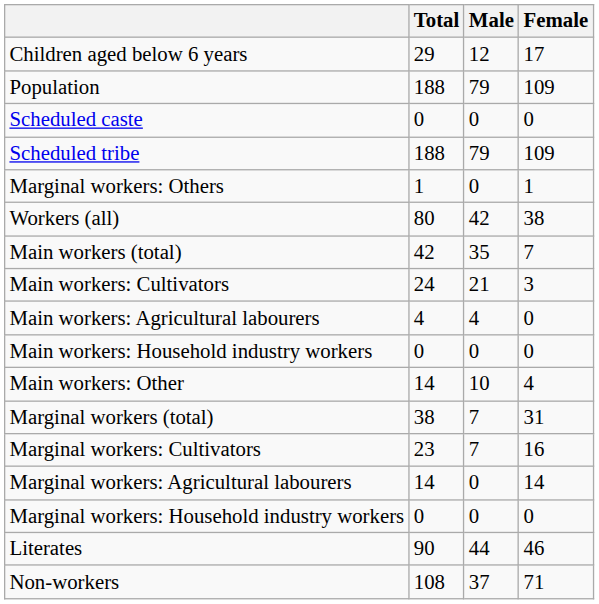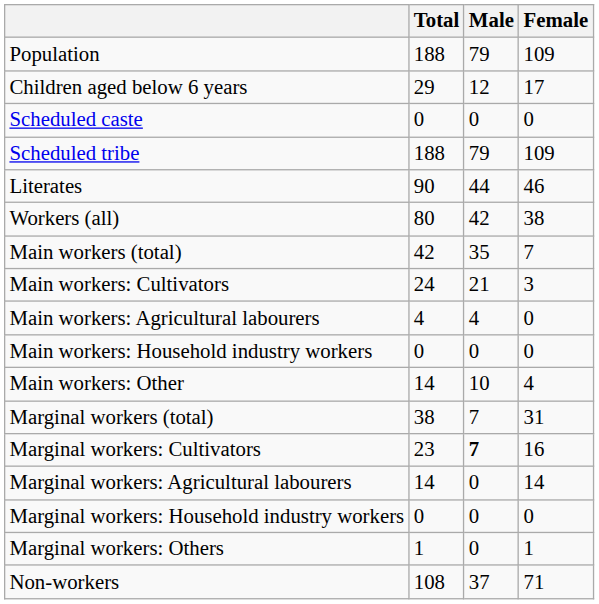rows swapped: Population <-> Children aged below 6 years
rows swapped: Literates <-> Marginal workers: Others
Marginal workers: Cultivators | Male: normal -> bold
